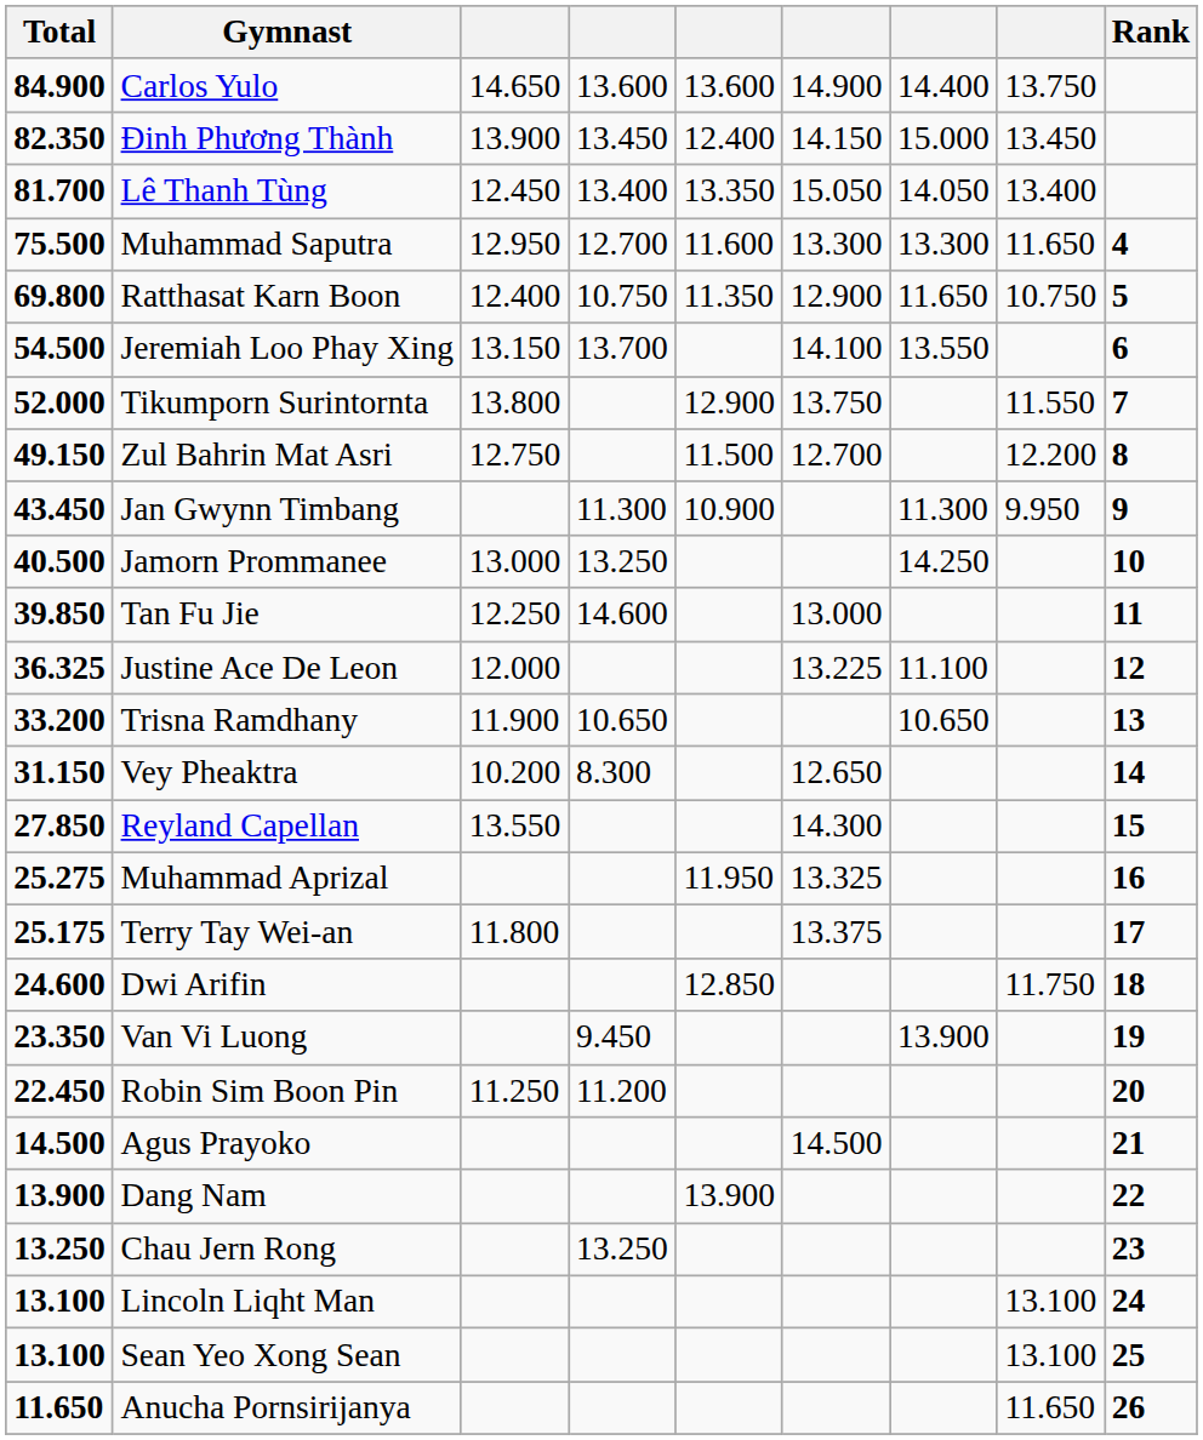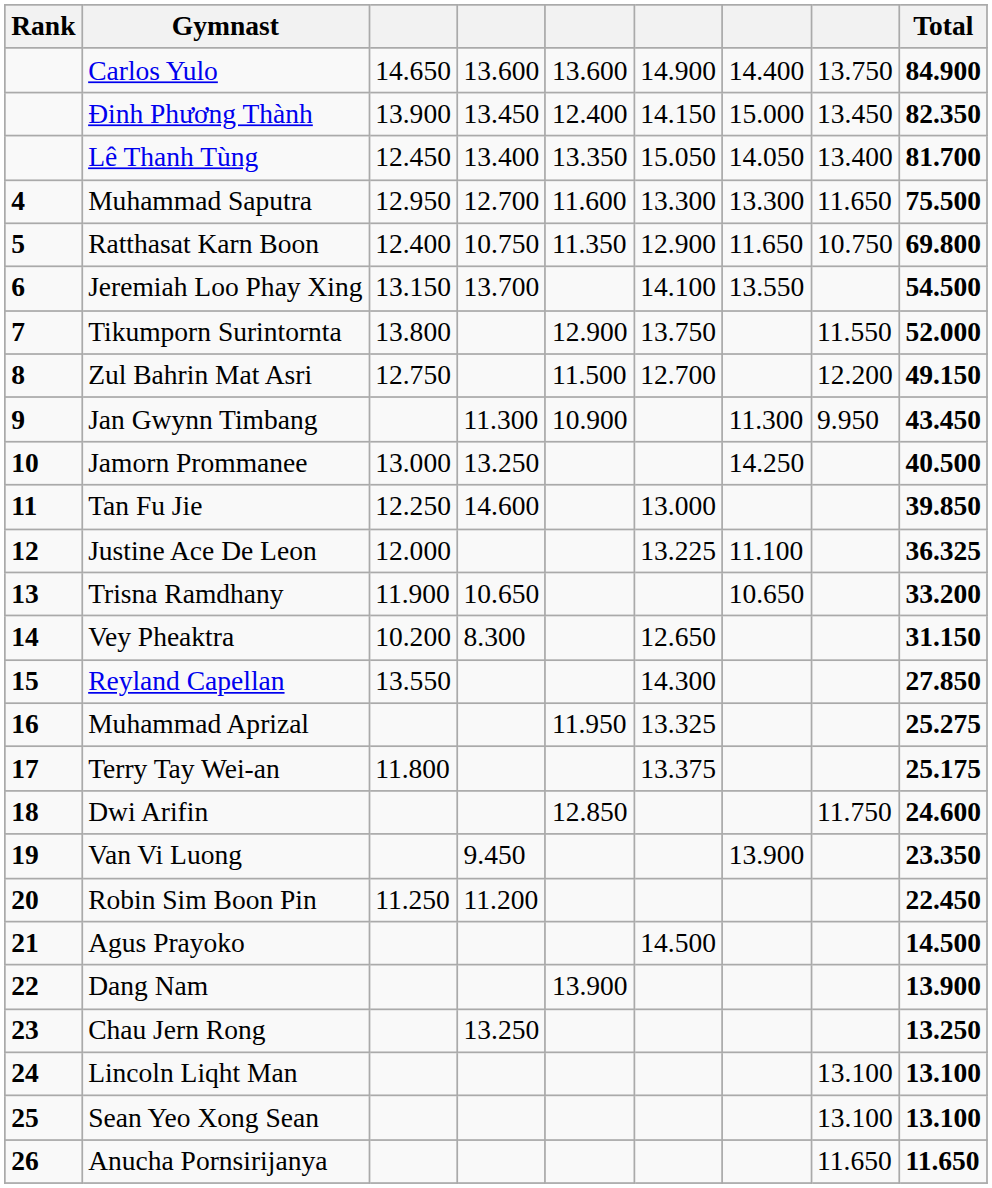columns swapped: Rank <-> Total
